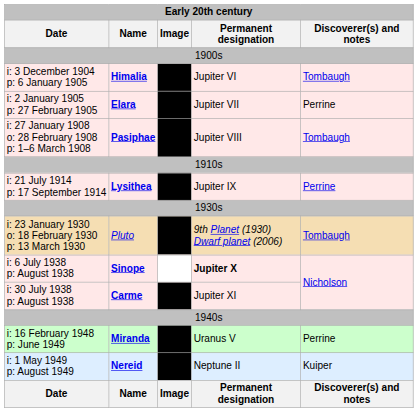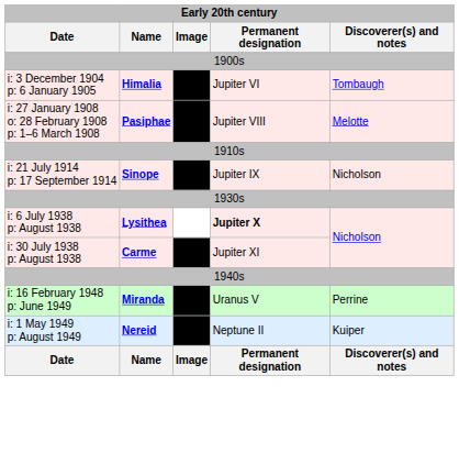- row: i: 2 January 1905 p: 27 February 1905 | Elara | Jupiter VII | Perrine
i: 27 January 1908 o: 28 February 1908 p: 1–6 March 1908 | Discoverer(s) and notes: Tombaugh -> Melotte
i: 21 July 1914 p: 17 September 1914 | Name: Lysithea -> Sinope
i: 21 July 1914 p: 17 September 1914 | Discoverer(s) and notes: Perrine -> Nicholson
- row: i: 23 January 1930 o: 18 February 1930 p: 13 March 1930 | Pluto | 9th Planet (1930) Dwarf planet (2006) | Tombaugh
i: 6 July 1938 p: August 1938 | Name: Sinope -> Lysithea
